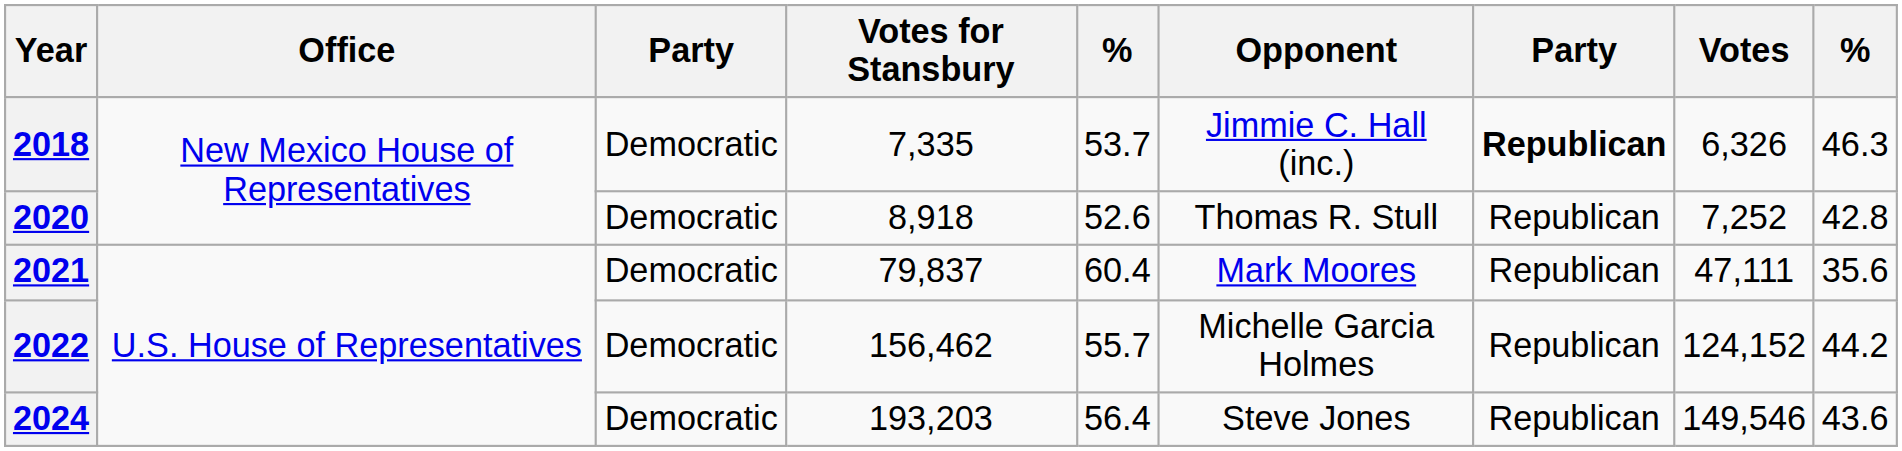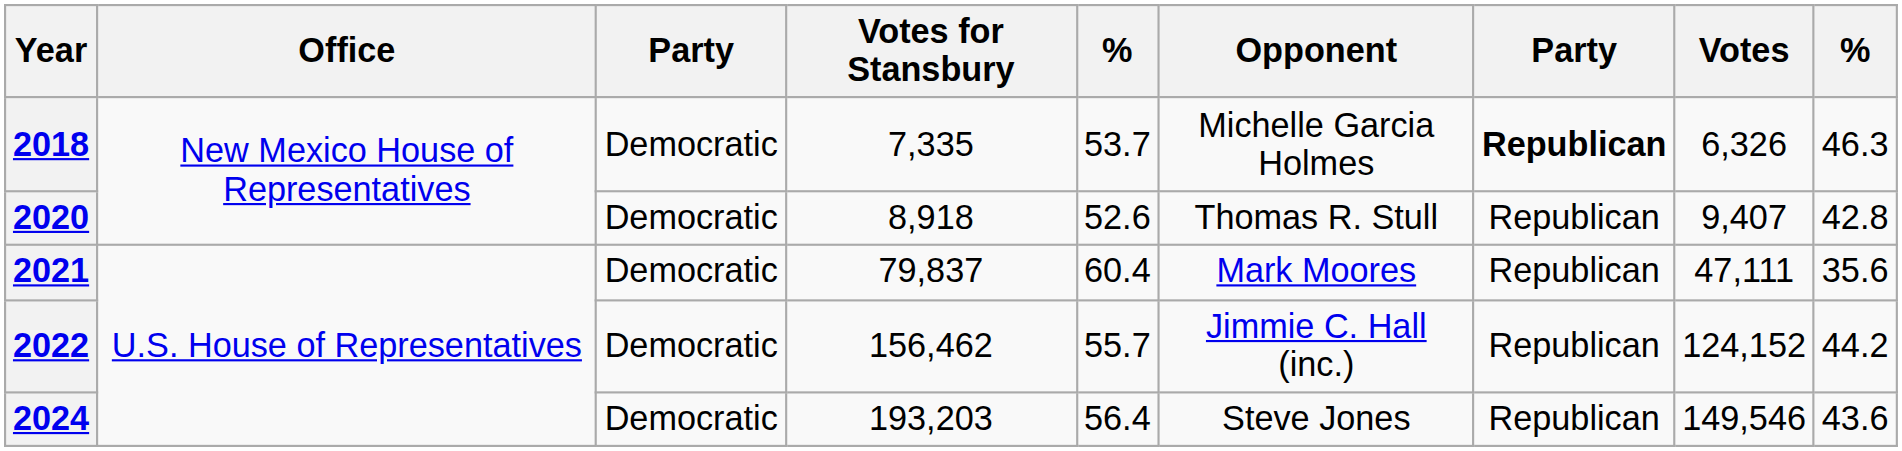2018 | Opponent: Jimmie C. Hall (inc.) -> Michelle Garcia Holmes
2020 | Votes: 7,252 -> 9,407
2022 | Opponent: Michelle Garcia Holmes -> Jimmie C. Hall (inc.)
